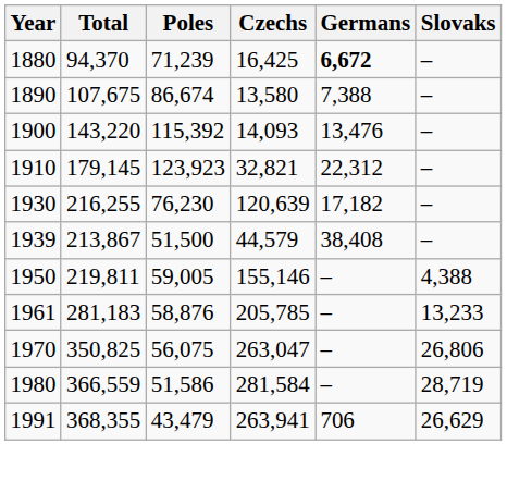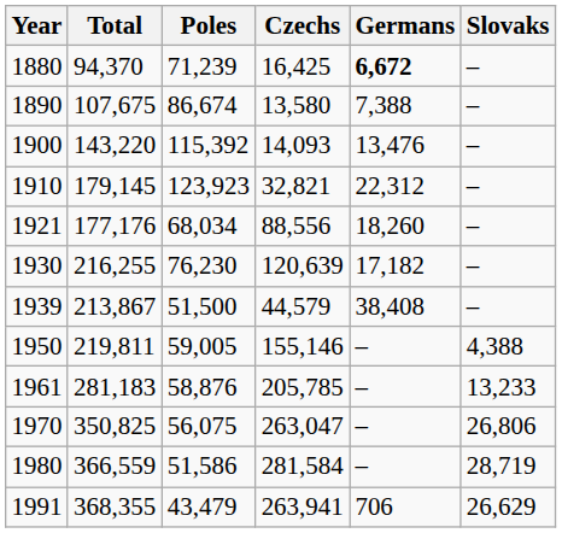+ row: 1921 | 177,176 | 68,034 | 88,556 | 18,260 | –
